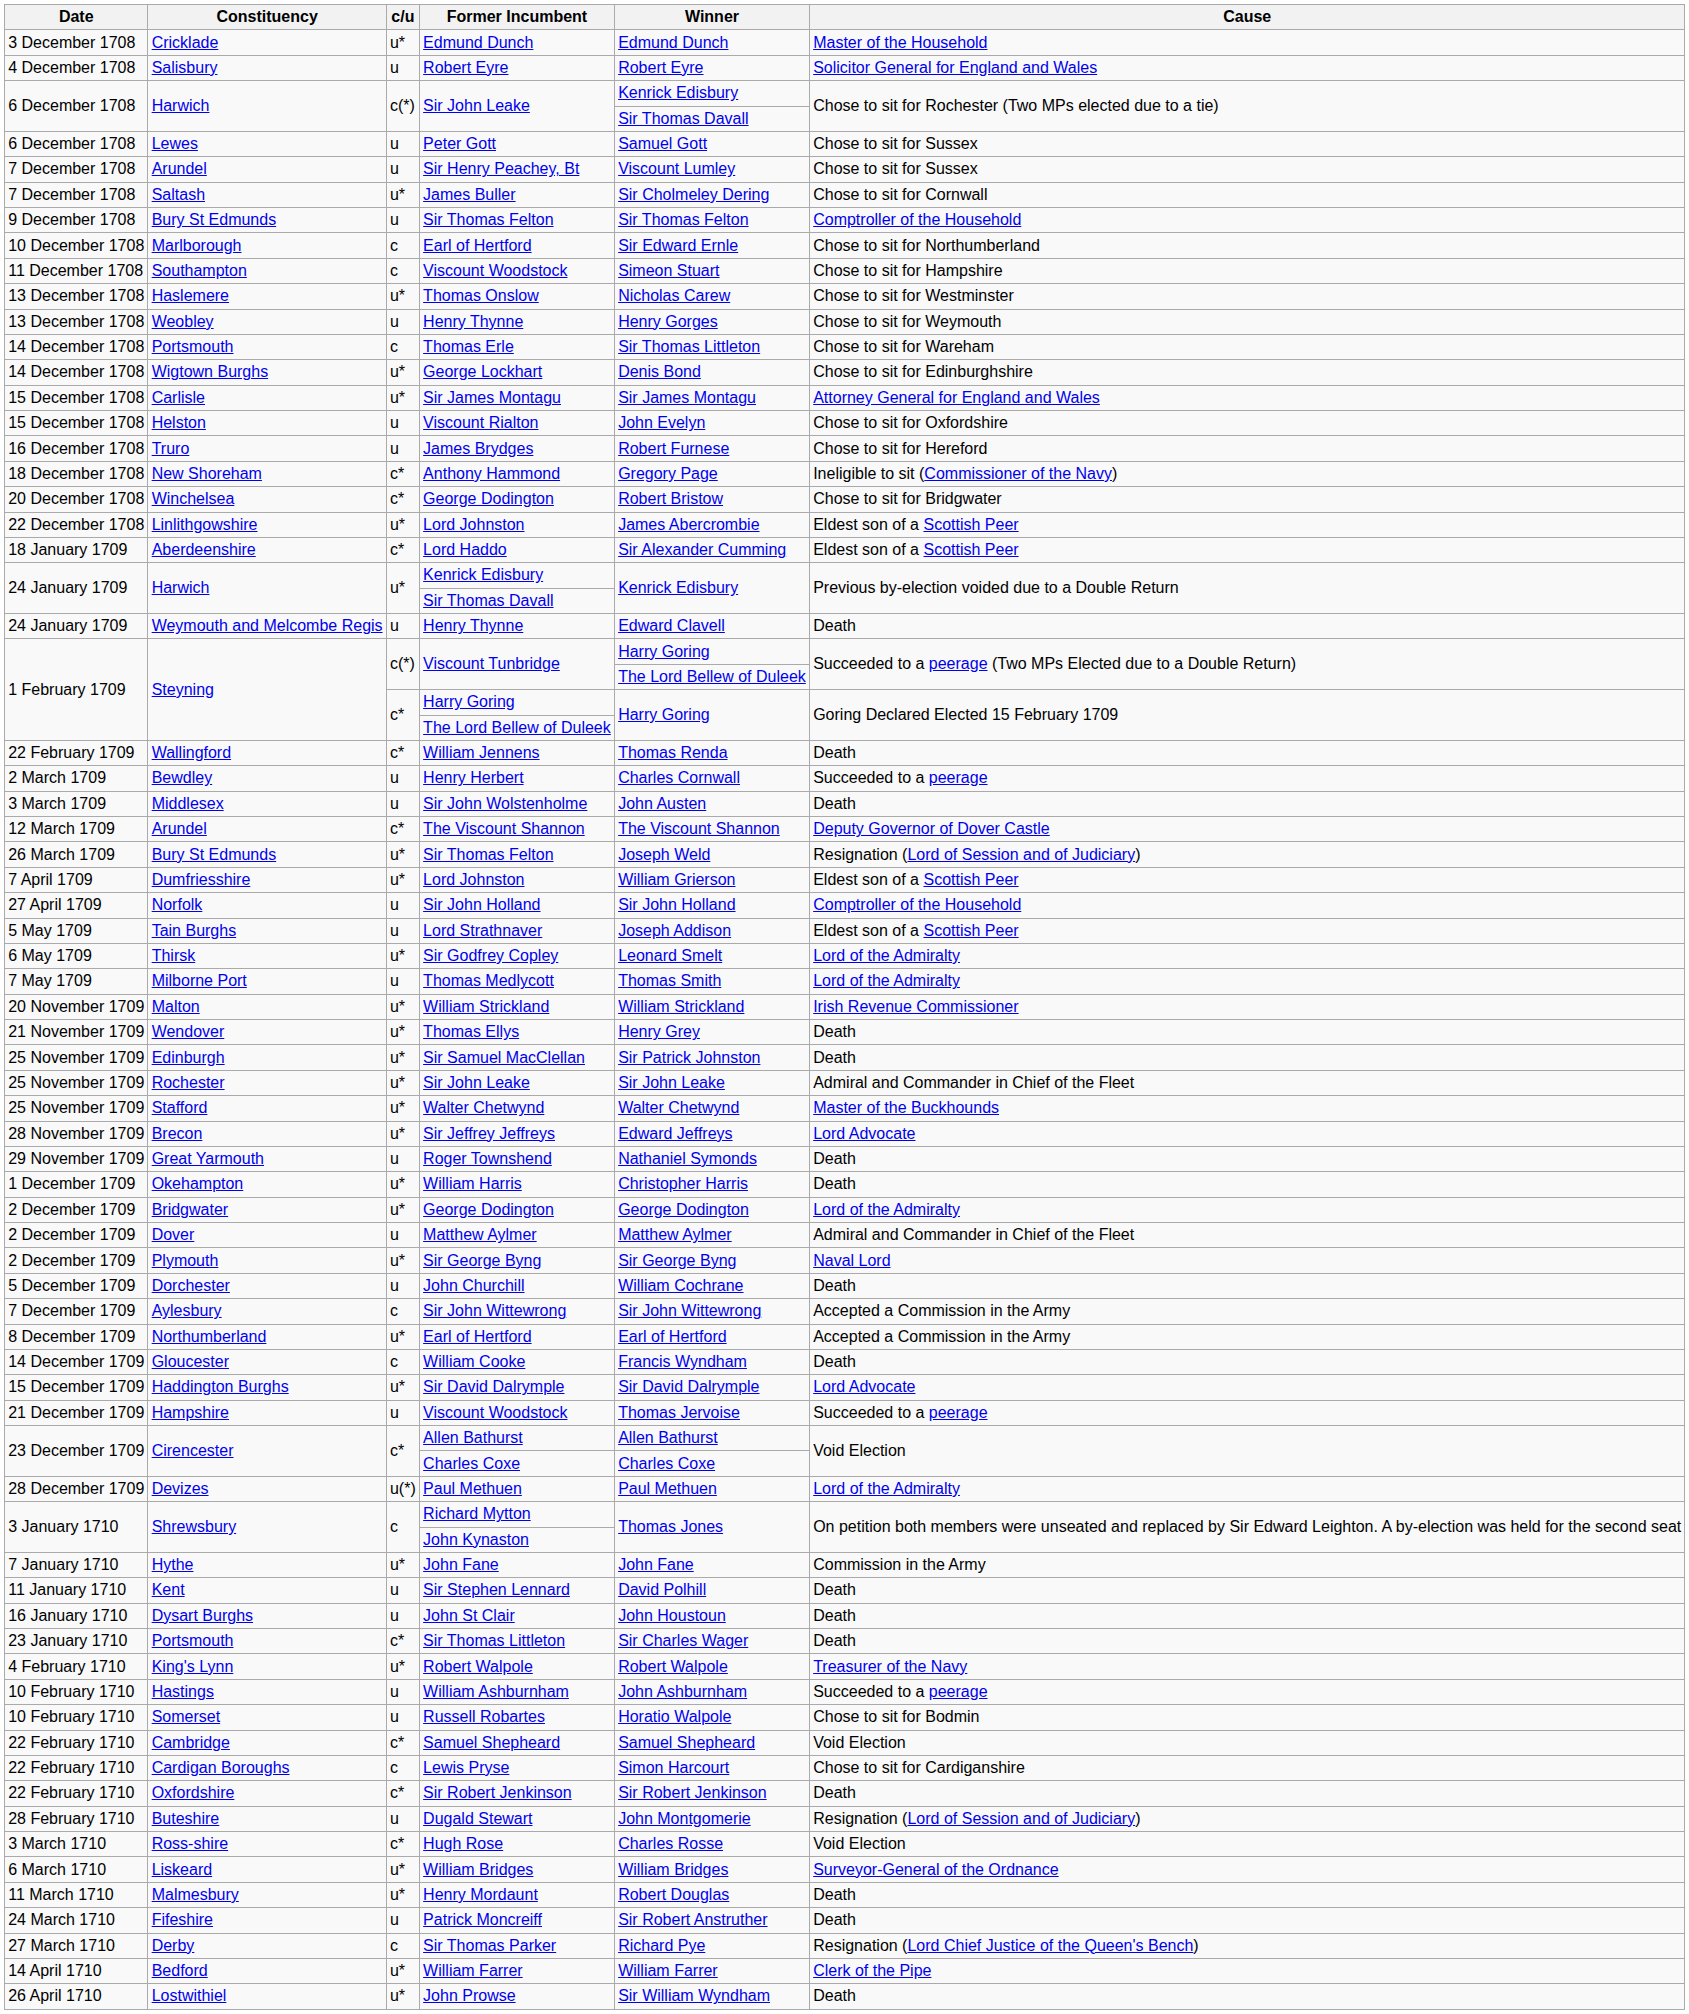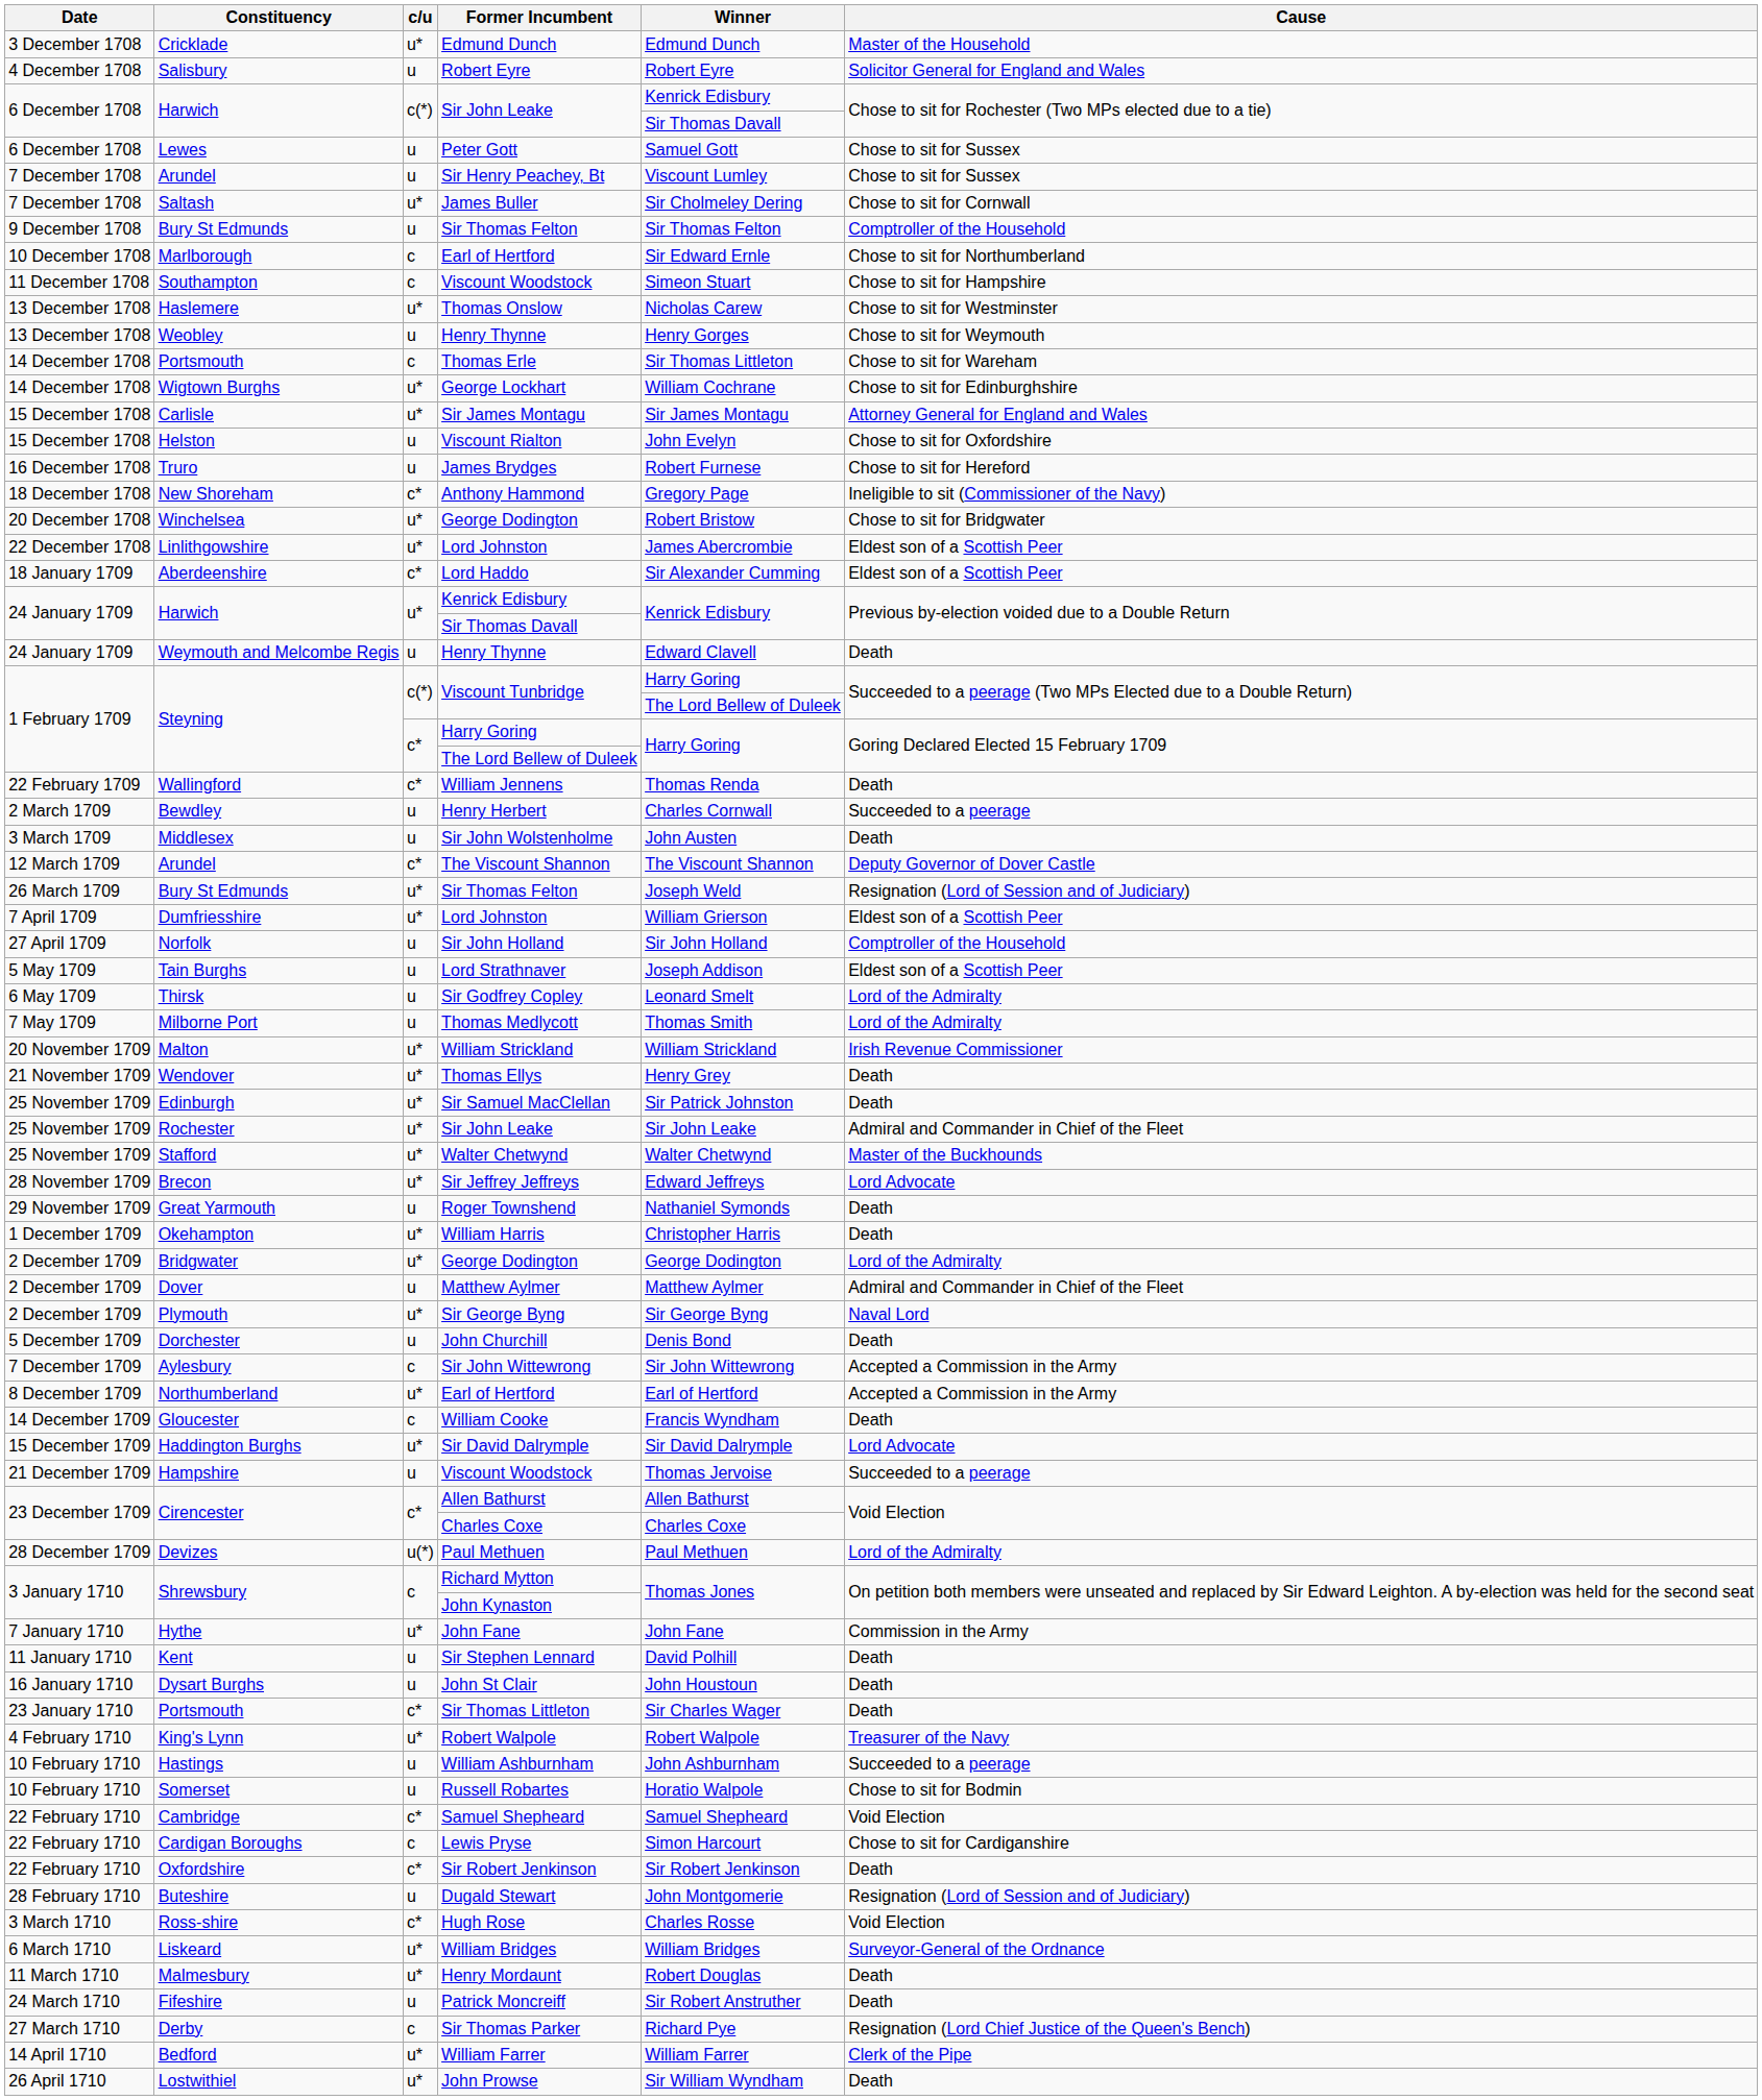George Lockhart | Winner: Denis Bond -> William Cochrane
20 December 1708 / George Dodington | c/u: c* -> u*
Sir Godfrey Copley | c/u: u* -> u
John Churchill | Winner: William Cochrane -> Denis Bond
